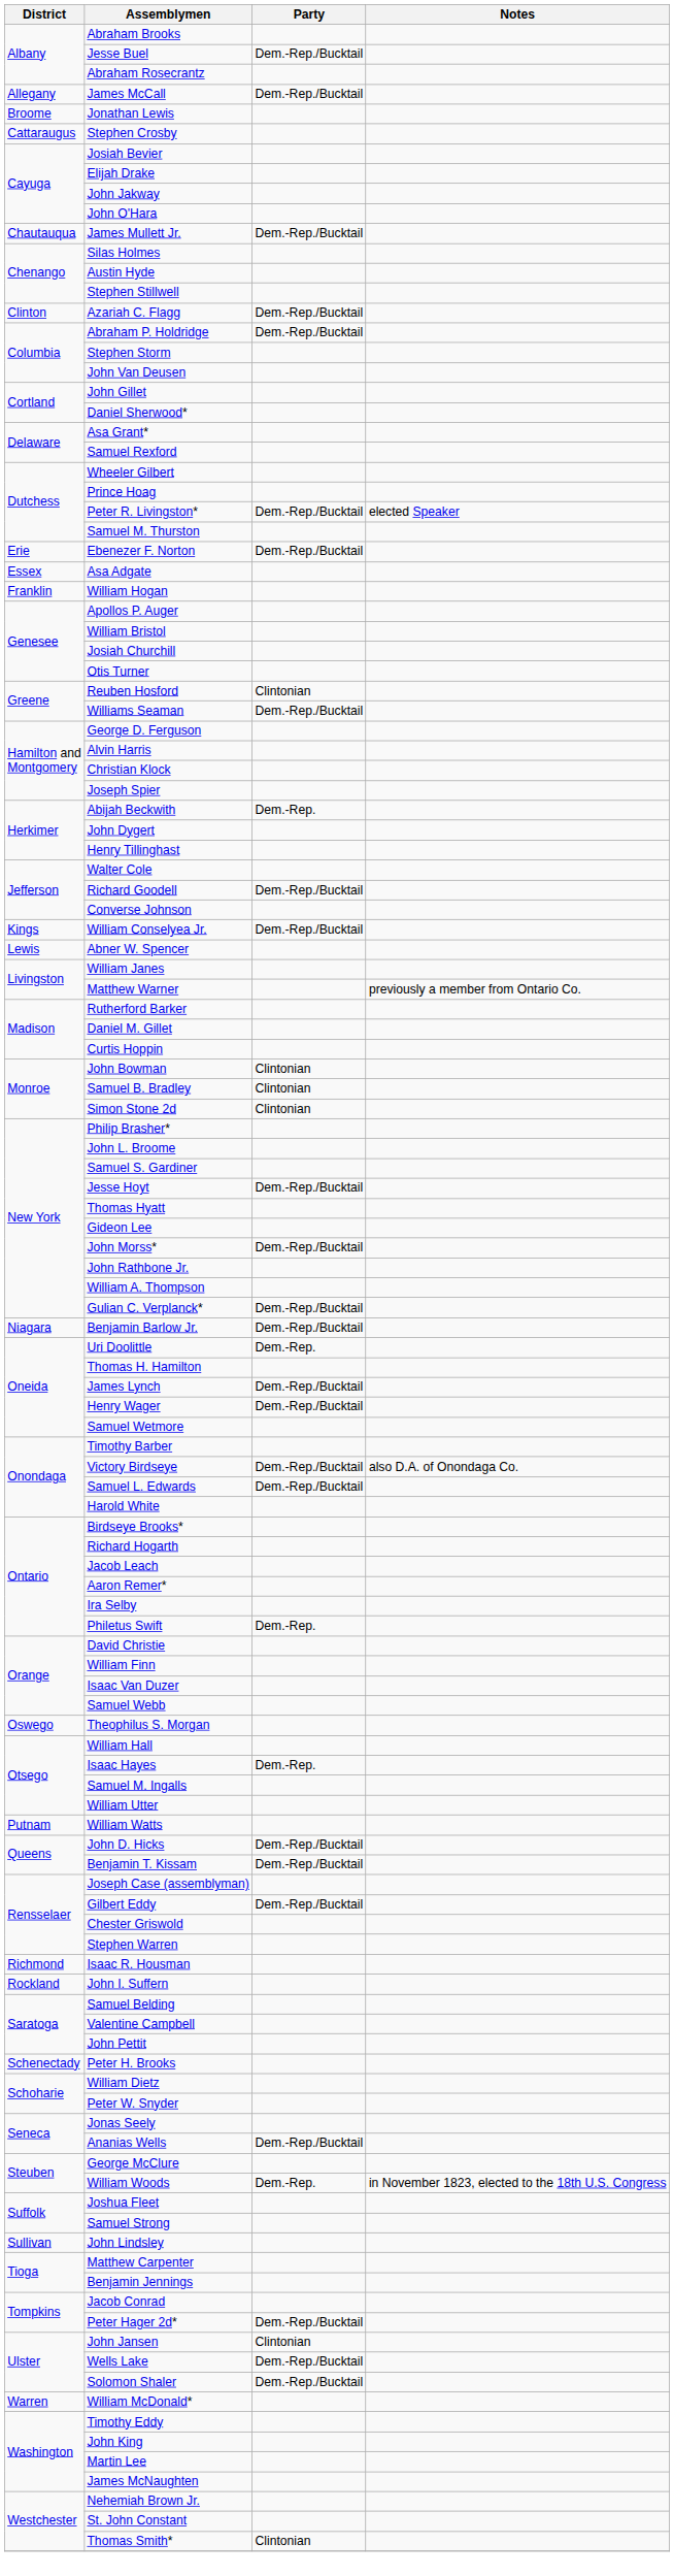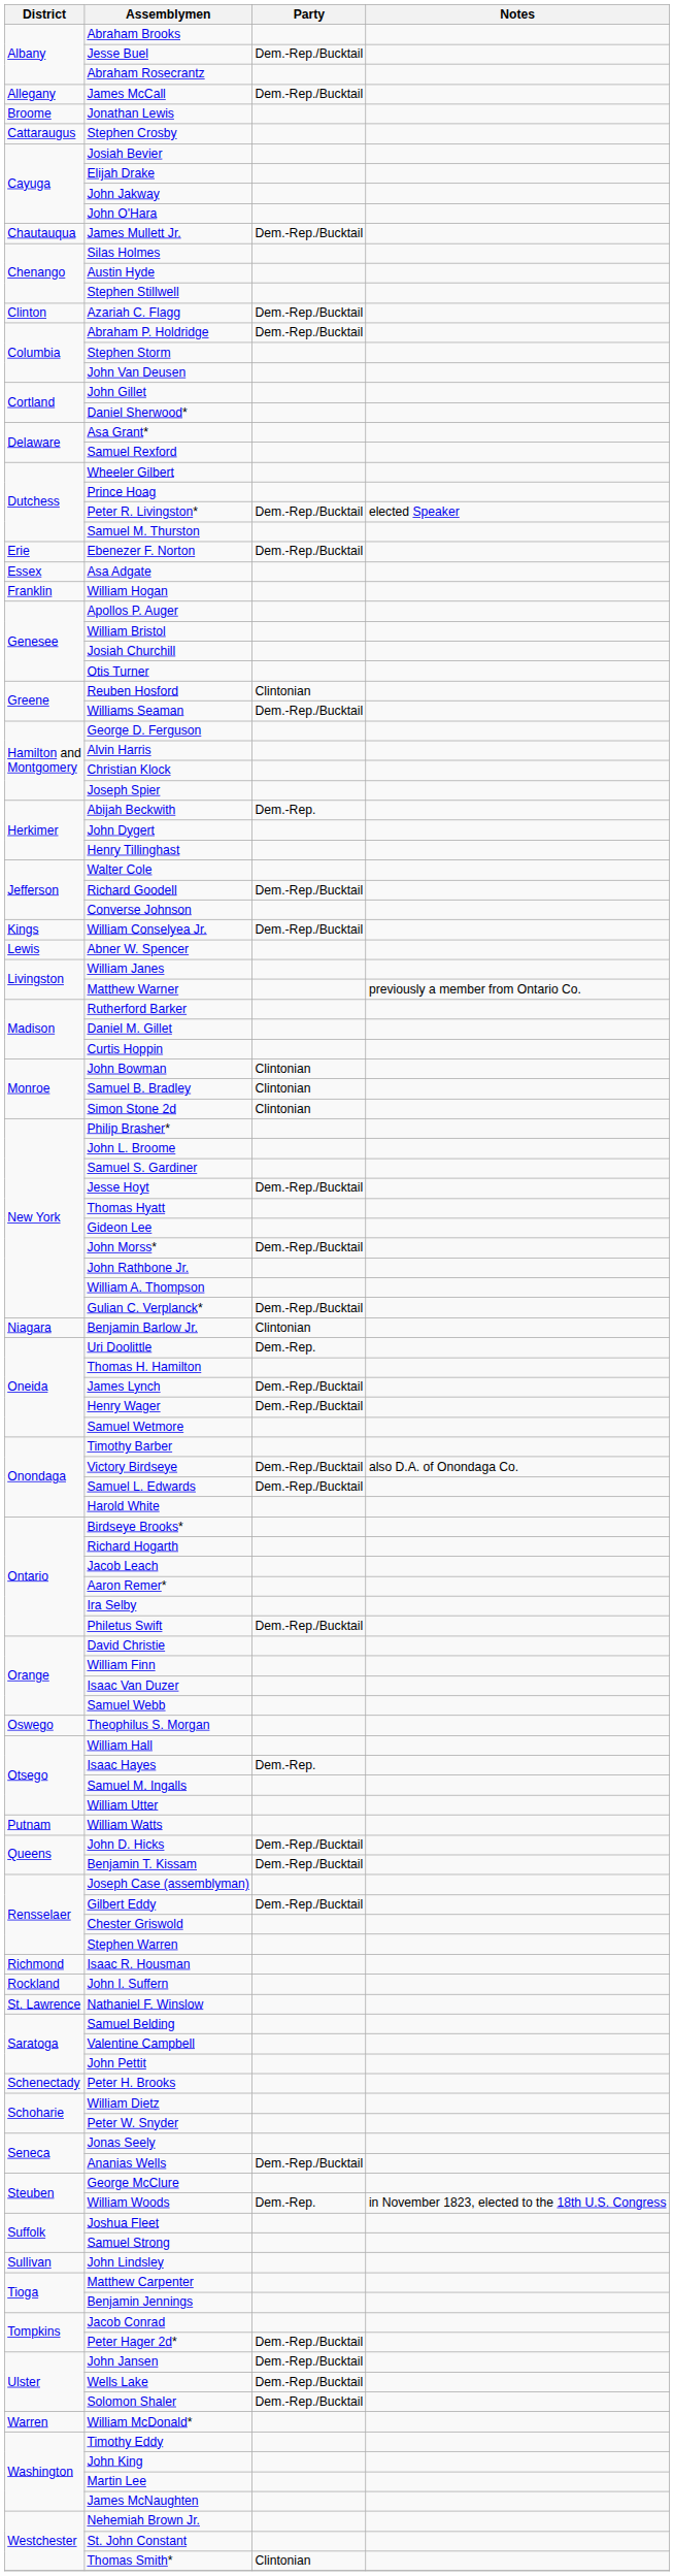Benjamin Barlow Jr. | Party: Dem.-Rep./Bucktail -> Clintonian
Philetus Swift | Party: Dem.-Rep. -> Dem.-Rep./Bucktail
+ row: St. Lawrence | Nathaniel F. Winslow
John Jansen | Party: Clintonian -> Dem.-Rep./Bucktail
